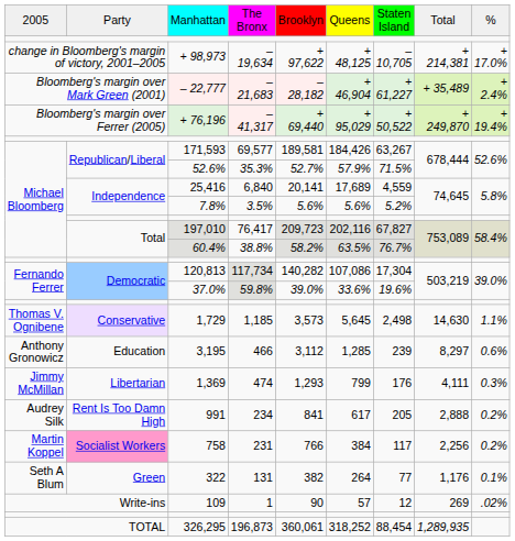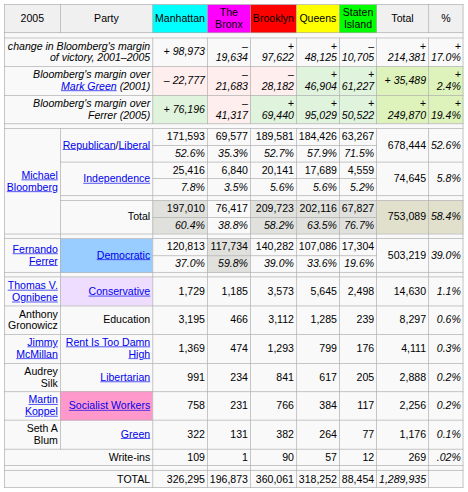1,369 | column 2: Libertarian -> Rent Is Too Damn High
991 | column 2: Rent Is Too Damn High -> Libertarian
